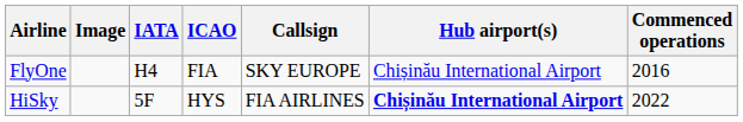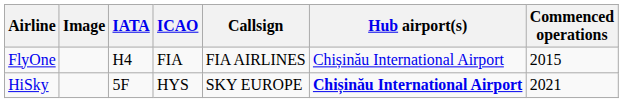FlyOne | Callsign: SKY EUROPE -> FIA AIRLINES
FlyOne | Commenced operations: 2016 -> 2015
HiSky | Callsign: FIA AIRLINES -> SKY EUROPE
HiSky | Commenced operations: 2022 -> 2021
